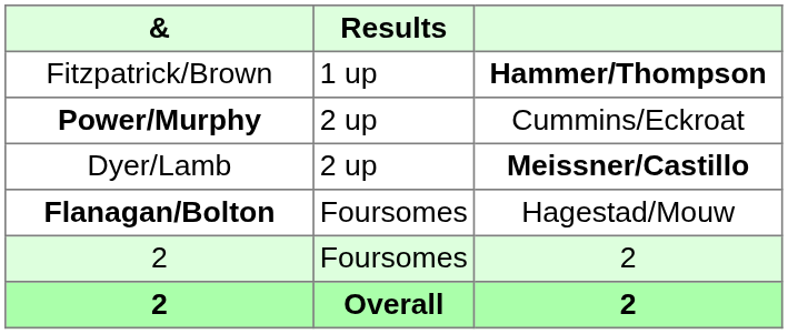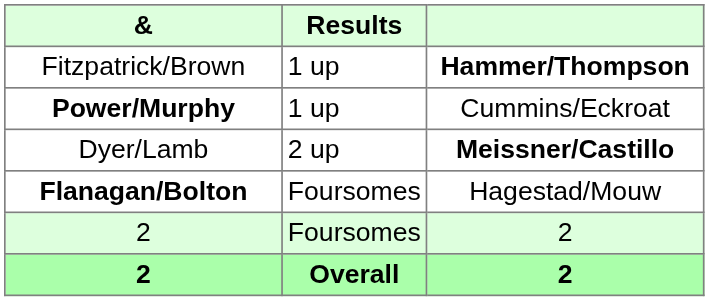Power/Murphy | Results: 2 up -> 1 up
